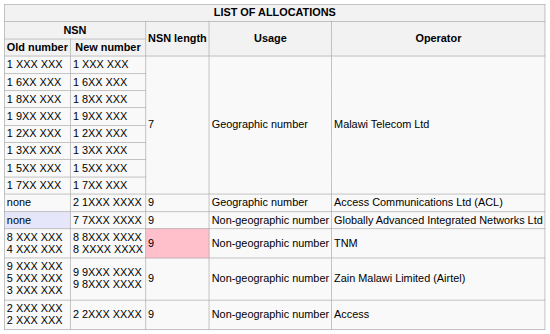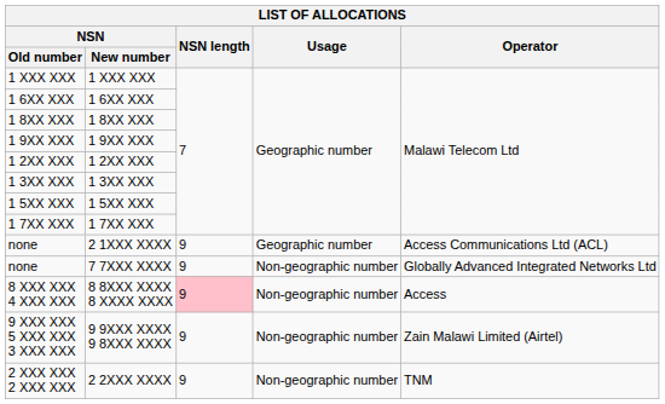7 7XXX XXXX | NSN / Old number: lavender background -> no background
8 8XXX XXXX 8 XXXX XXXX | Operator: TNM -> Access
2 2XXX XXXX | Operator: Access -> TNM
